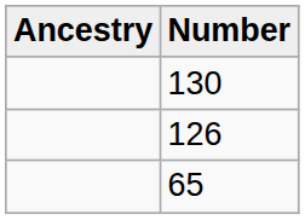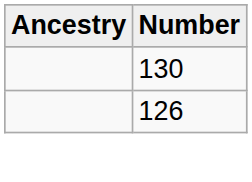- row: 65
